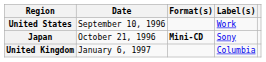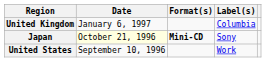rows swapped: United States <-> United Kingdom
Japan | Date: no background -> lightyellow background
